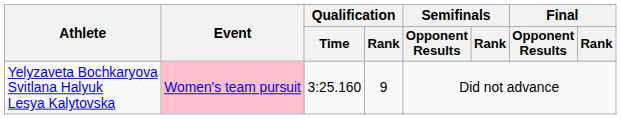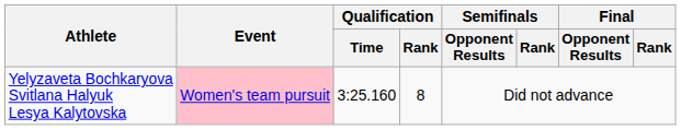Yelyzaveta Bochkaryova Svitlana Halyuk Lesya Kalytovska | Qualification / Rank: 9 -> 8
